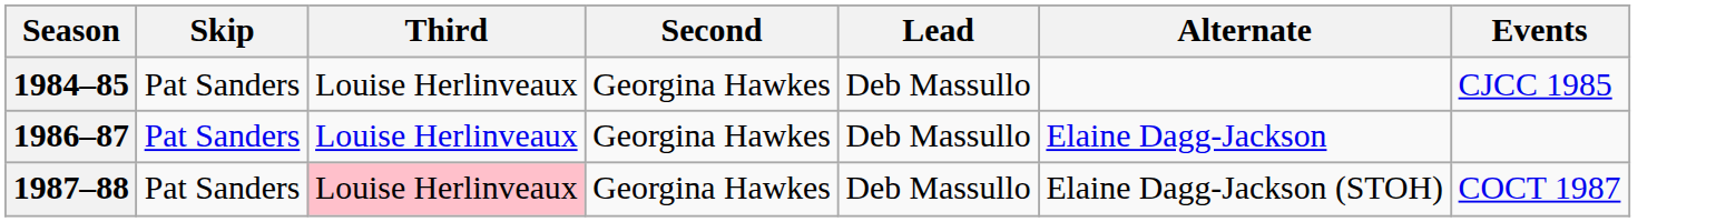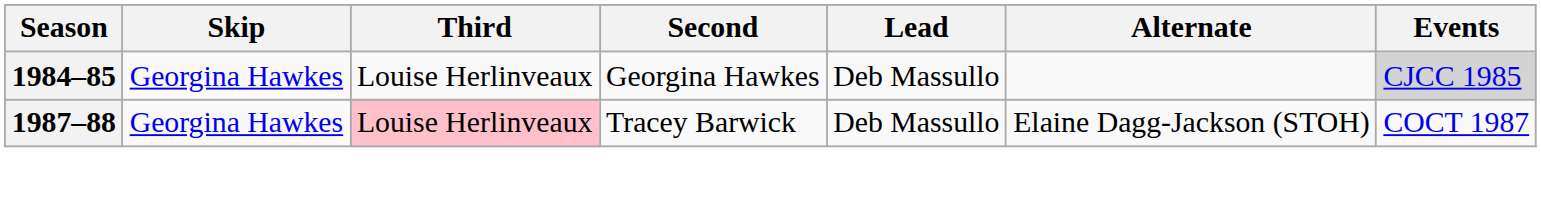1984–85 | Skip: Pat Sanders -> Georgina Hawkes
1984–85 | Events: no background -> lightgrey background
- row: 1986–87 | Pat Sanders | Louise Herlinveaux | Georgina Hawkes | Deb Massullo | Elaine Dagg-Jackson
1987–88 | Skip: Pat Sanders -> Georgina Hawkes
1987–88 | Second: Georgina Hawkes -> Tracey Barwick
